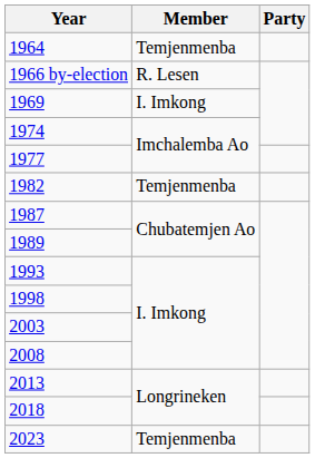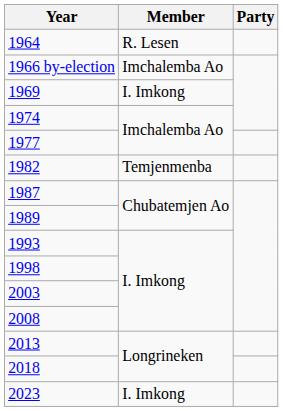1964 | Member: Temjenmenba -> R. Lesen
1966 by-election | Member: R. Lesen -> Imchalemba Ao
2023 | Member: Temjenmenba -> I. Imkong
